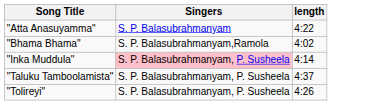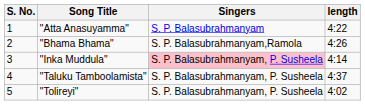+ column: S. No. | 1 | 2 | 3 | 4 | 5
"Bhama Bhama" | length: 4:02 -> 4:26
"Tolireyi" | length: 4:26 -> 4:02
